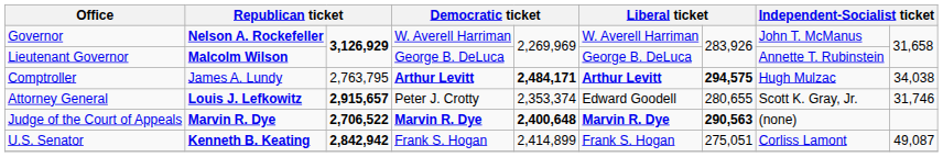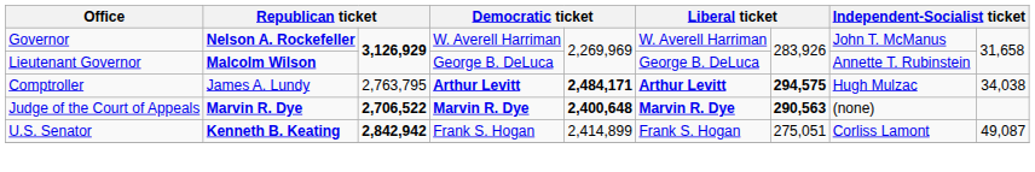- row: Attorney General | Louis J. Lefkowitz | 2,915,657 | Peter J. Crotty | 2,353,374 | Edward Goodell | 280,655 | Scott K. Gray, Jr. | 31,746
